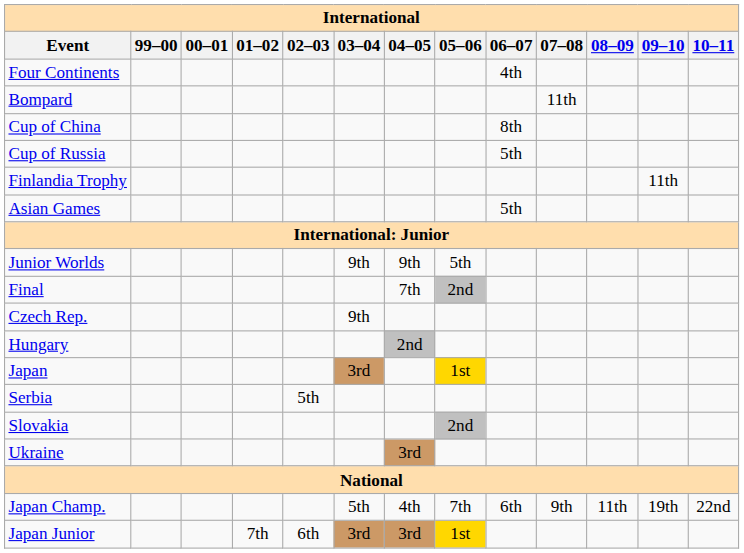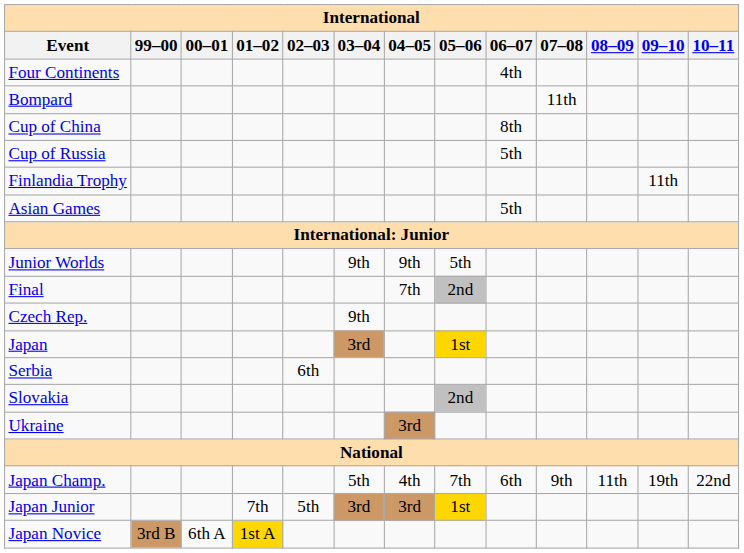- row: Hungary | 2nd
Serbia | 02–03: 5th -> 6th
Japan Junior | 02–03: 6th -> 5th
+ row: Japan Novice | 3rd B | 6th A | 1st A
